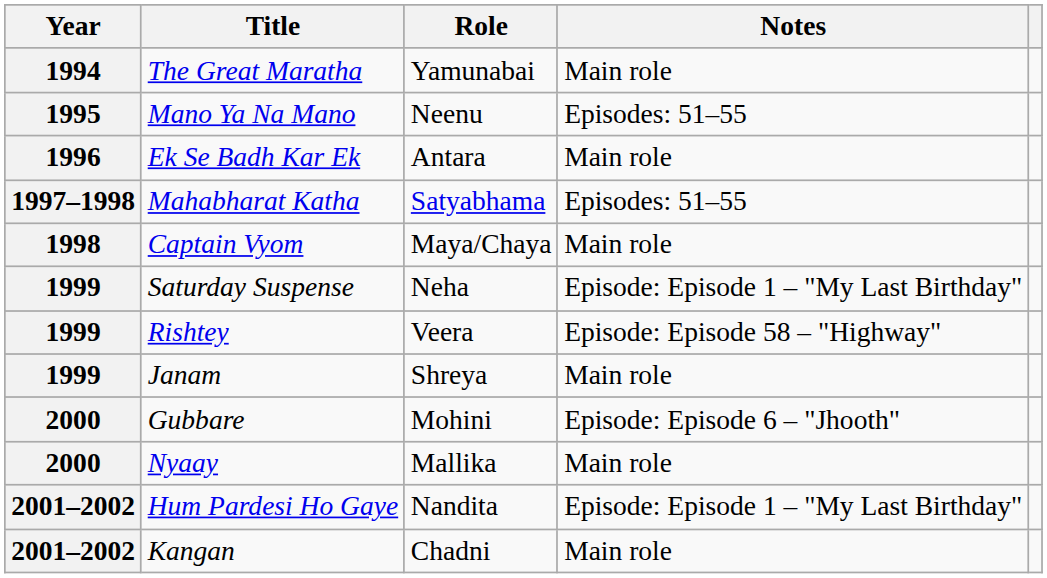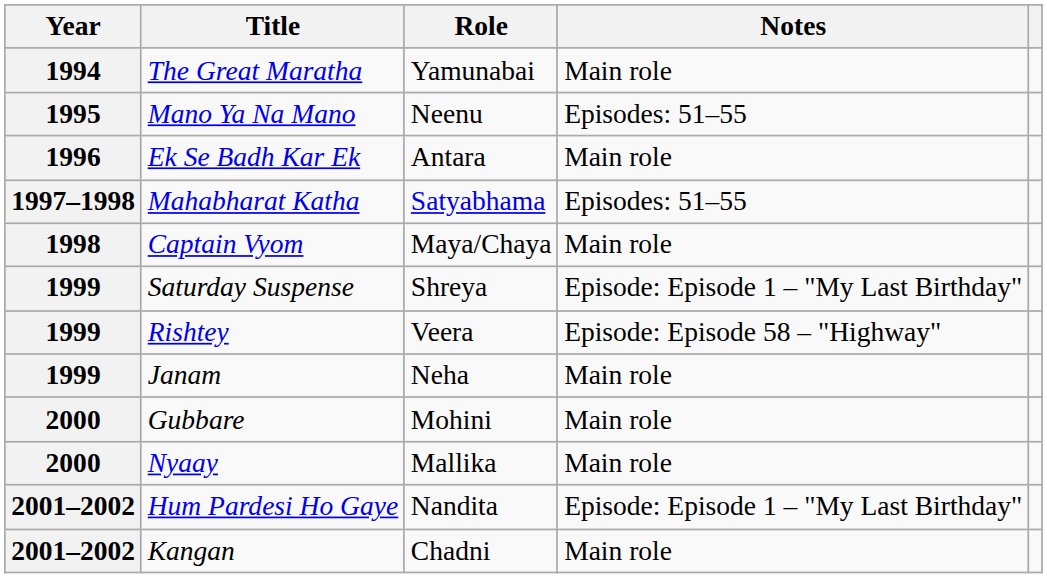Saturday Suspense | Role: Neha -> Shreya
Janam | Role: Shreya -> Neha
Gubbare | Notes: Episode: Episode 6 – "Jhooth" -> Main role
